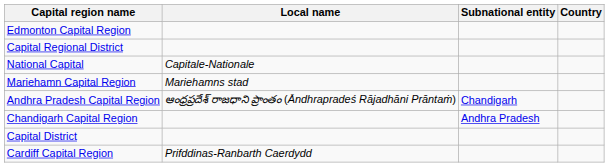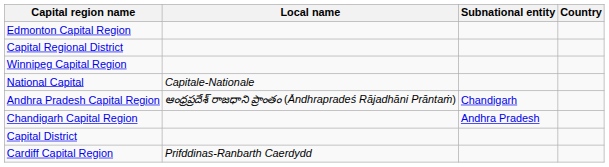+ row: Winnipeg Capital Region
- row: Mariehamn Capital Region | Mariehamns stad
